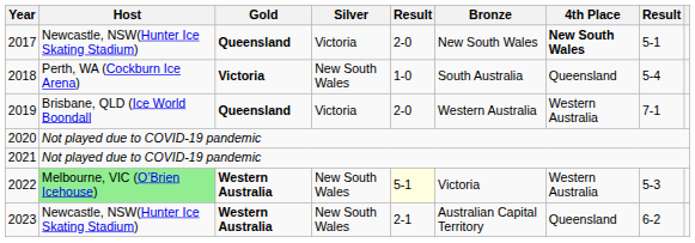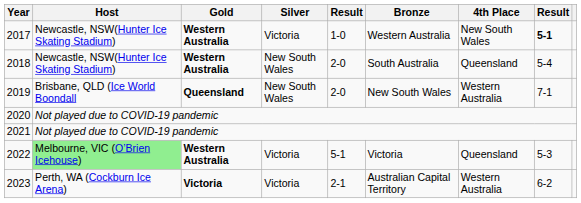2017 | Gold: Queensland -> Western Australia
2017 | column 5: 2-0 -> 1-0
2017 | Bronze: New South Wales -> Western Australia
2017 | 4th Place: bold -> normal
2017 | column 8: normal -> bold
2018 | Host: Perth, WA (Cockburn Ice Arena) -> Newcastle, NSW(Hunter Ice Skating Stadium)
2018 | Gold: Victoria -> Western Australia
2018 | column 5: 1-0 -> 2-0
2019 | Silver: Victoria -> New South Wales
2019 | Bronze: Western Australia -> New South Wales
2022 | Silver: New South Wales -> Victoria
2022 | column 5: lightyellow background -> no background
2022 | 4th Place: Western Australia -> Queensland
2023 | Host: Newcastle, NSW(Hunter Ice Skating Stadium) -> Perth, WA (Cockburn Ice Arena)
2023 | Gold: Western Australia -> Victoria
2023 | Silver: New South Wales -> Victoria
2023 | 4th Place: Queensland -> Western Australia
